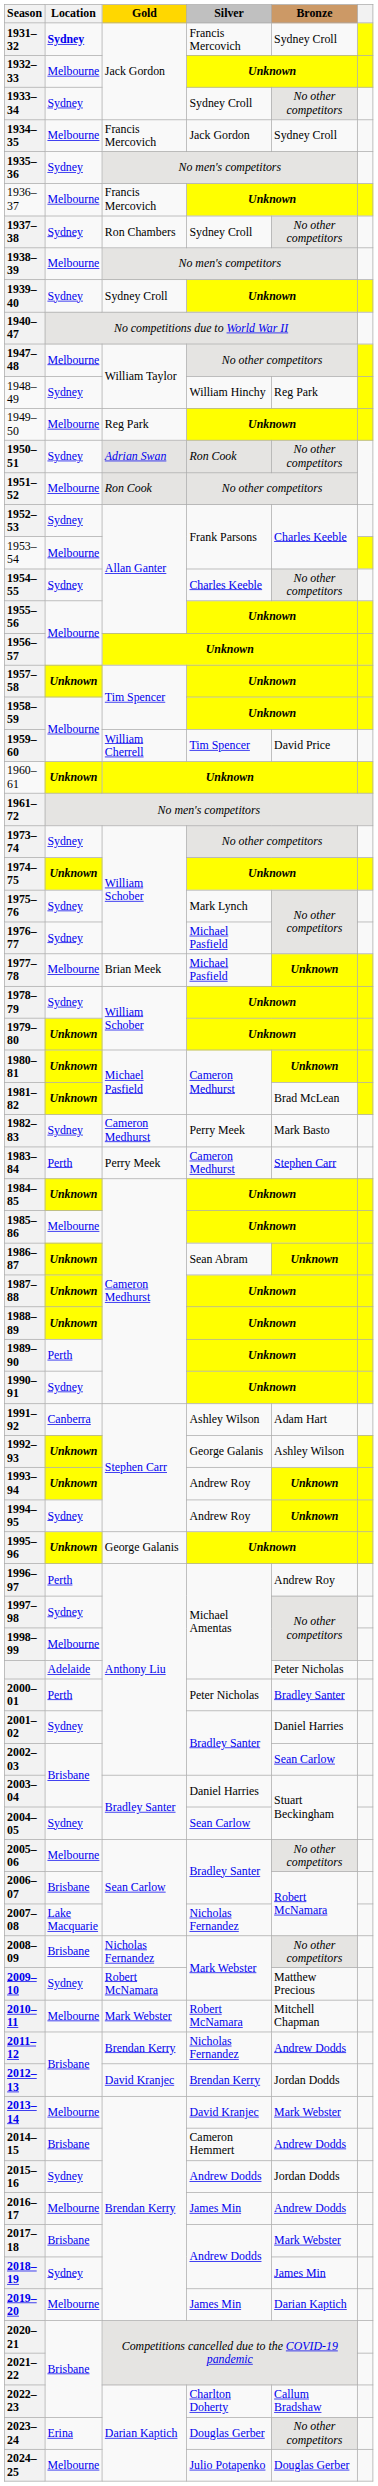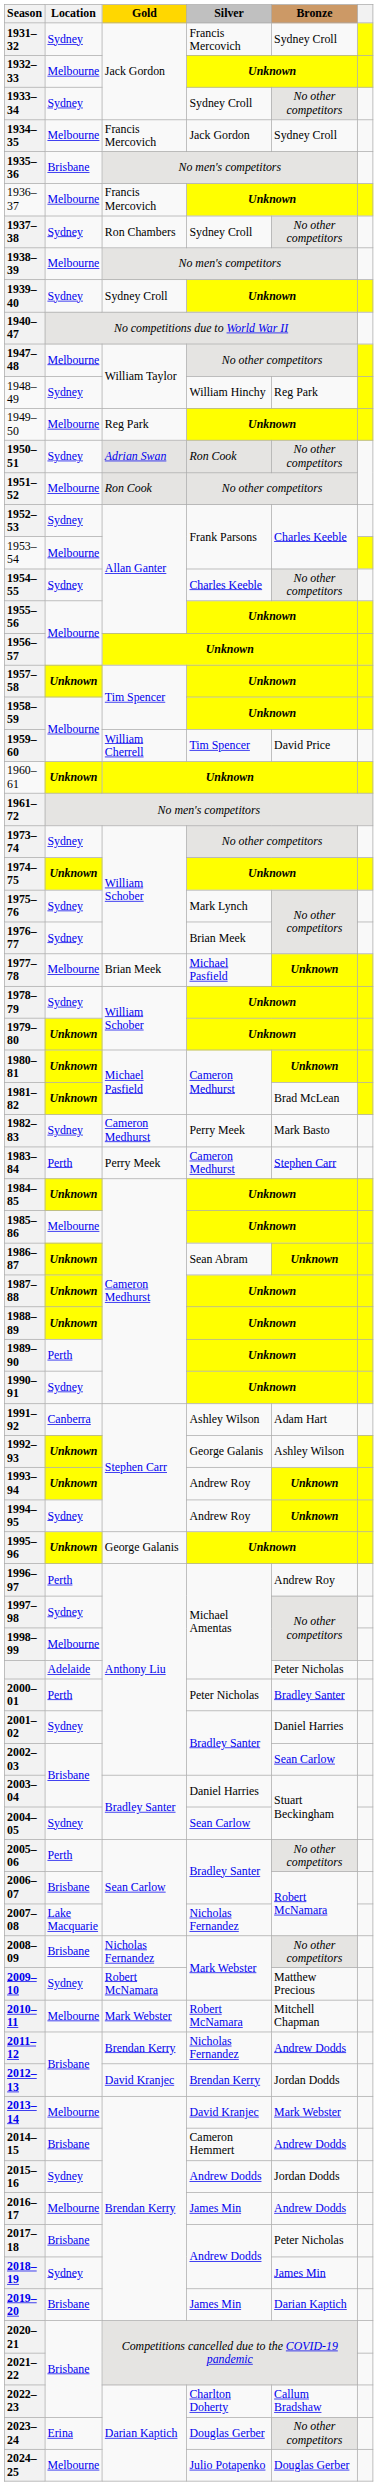1931–32 | Location: bold -> normal
1935–36 | Location: Sydney -> Brisbane
1976–77 | Silver: Michael Pasfield -> Brian Meek
2005–06 | Location: Melbourne -> Perth
2017–18 | Bronze: Mark Webster -> Peter Nicholas
2019–20 | Location: Melbourne -> Brisbane
